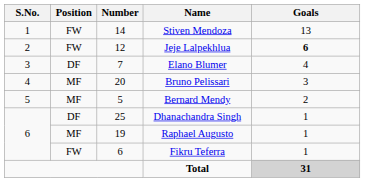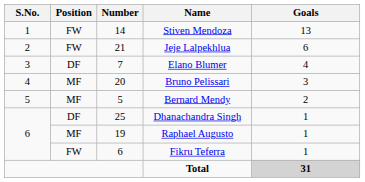Jeje Lalpekhlua | Number: 12 -> 21
Jeje Lalpekhlua | Goals: bold -> normal
